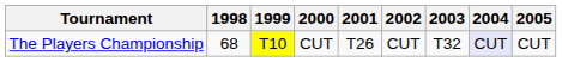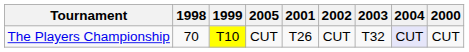columns swapped: 2000 <-> 2005
The Players Championship | 1998: 68 -> 70
